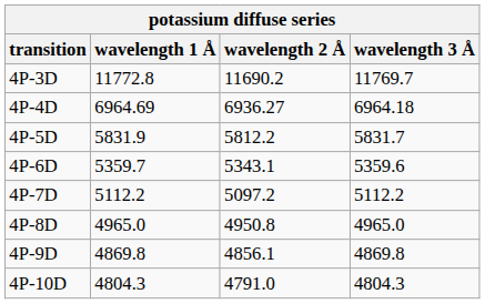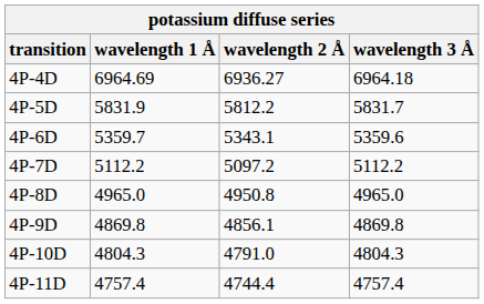- row: 4P-3D | 11772.8 | 11690.2 | 11769.7
+ row: 4P-11D | 4757.4 | 4744.4 | 4757.4
